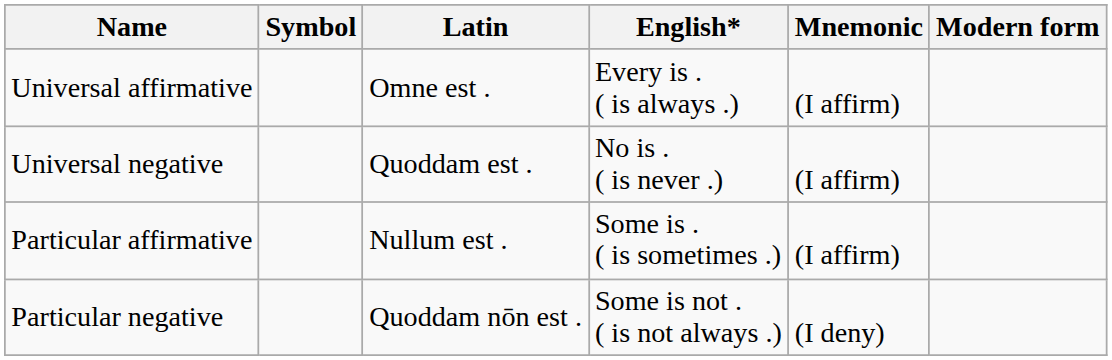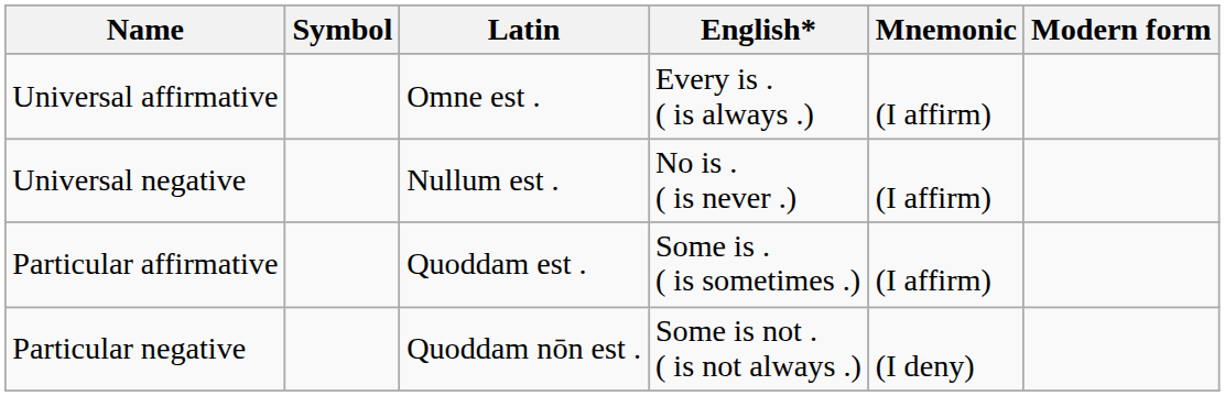Universal negative | Latin: Quoddam est . -> Nullum est .
Particular affirmative | Latin: Nullum est . -> Quoddam est .
